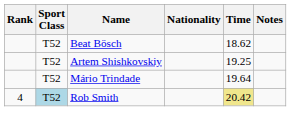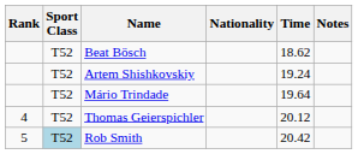Artem Shishkovskiy | Time: 19.25 -> 19.24
+ row: 4 | T52 | Thomas Geierspichler | 20.12
Rob Smith | Rank: 4 -> 5
Rob Smith | Time: khaki background -> no background
